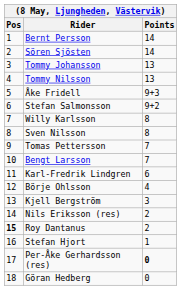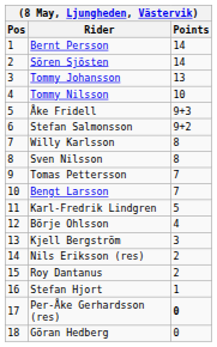Tommy Nilsson | Points: 13 -> 10
Karl-Fredrik Lindgren | Points: 6 -> 5
Roy Dantanus | Pos: bold -> normal
